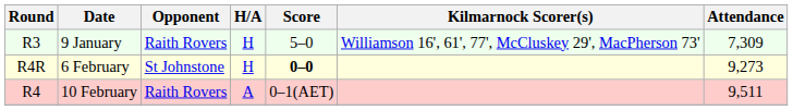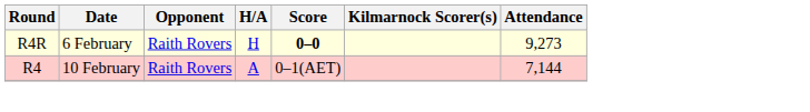- row: R3 | 9 January | Raith Rovers | H | 5–0 | Williamson 16', 61', 77', McCluskey 29', MacPherson 73' | 7,309
6 February | Opponent: St Johnstone -> Raith Rovers
10 February | Attendance: 9,511 -> 7,144
